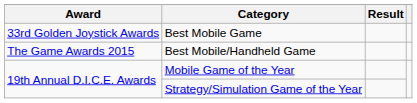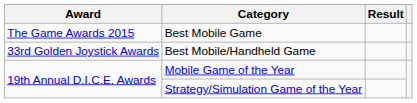Best Mobile Game | Award: 33rd Golden Joystick Awards -> The Game Awards 2015
Best Mobile/Handheld Game | Award: The Game Awards 2015 -> 33rd Golden Joystick Awards
